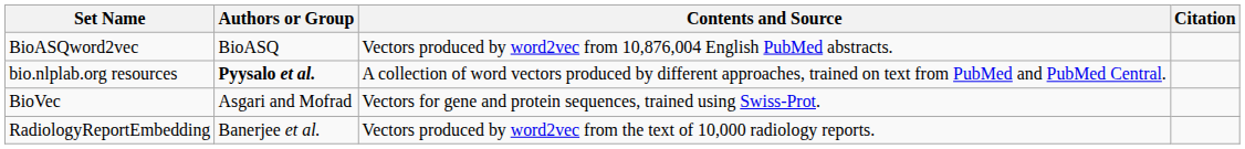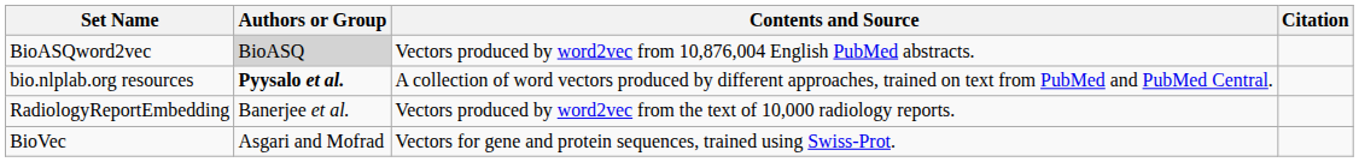BioASQword2vec | Authors or Group: no background -> lightgrey background
rows swapped: BioVec <-> RadiologyReportEmbedding
